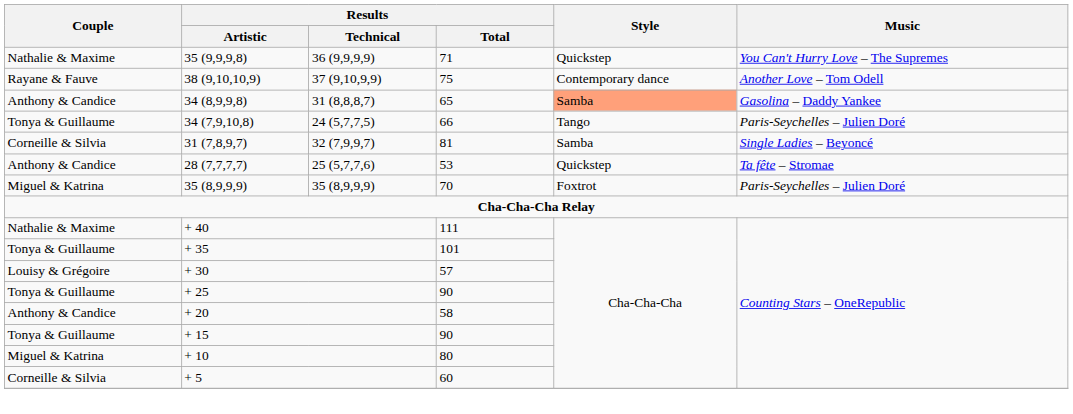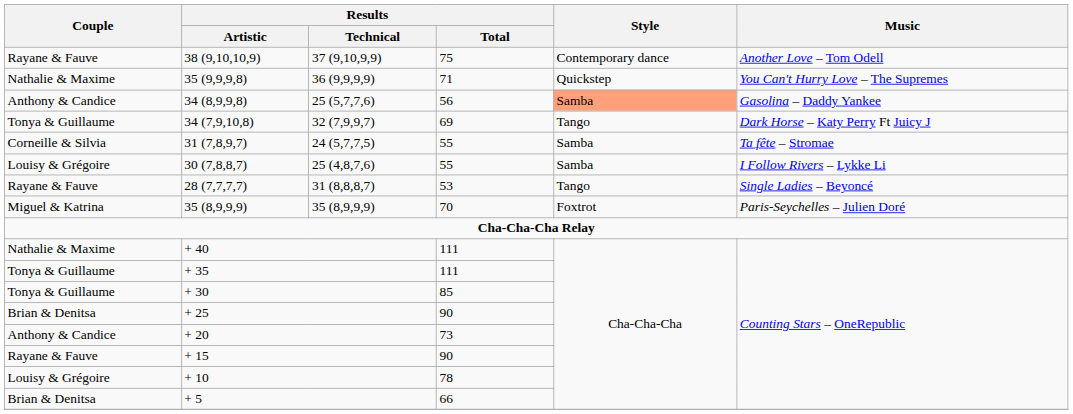rows swapped: 38 (9,10,10,9) <-> 35 (9,9,9,8)
34 (8,9,9,8) | Results / Technical: 31 (8,8,8,7) -> 25 (5,7,7,6)
34 (8,9,9,8) | Results / Total: 65 -> 56
34 (7,9,10,8) | Results / Technical: 24 (5,7,7,5) -> 32 (7,9,9,7)
34 (7,9,10,8) | Results / Total: 66 -> 69
34 (7,9,10,8) | Music: Paris-Seychelles – Julien Doré -> Dark Horse – Katy Perry Ft Juicy J
31 (7,8,9,7) | Results / Technical: 32 (7,9,9,7) -> 24 (5,7,7,5)
31 (7,8,9,7) | Results / Total: 81 -> 55
31 (7,8,9,7) | Music: Single Ladies – Beyoncé -> Ta fête – Stromae
+ row: Louisy & Grégoire | 30 (7,8,8,7) | 25 (4,8,7,6) | 55 | Samba | I Follow Rivers – Lykke Li
28 (7,7,7,7) | Couple: Anthony & Candice -> Rayane & Fauve
28 (7,7,7,7) | Results / Technical: 25 (5,7,7,6) -> 31 (8,8,8,7)
28 (7,7,7,7) | Style: Quickstep -> Tango
28 (7,7,7,7) | Music: Ta fête – Stromae -> Single Ladies – Beyoncé
+ 35 | Results / Total: 101 -> 111
+ 30 | Couple: Louisy & Grégoire -> Tonya & Guillaume
+ 30 | Results / Total: 57 -> 85
+ 25 | Couple: Tonya & Guillaume -> Brian & Denitsa
+ 20 | Results / Total: 58 -> 73
+ 15 | Couple: Tonya & Guillaume -> Rayane & Fauve
+ 10 | Couple: Miguel & Katrina -> Louisy & Grégoire
+ 10 | Results / Total: 80 -> 78
+ 5 | Couple: Corneille & Silvia -> Brian & Denitsa
+ 5 | Results / Total: 60 -> 66
